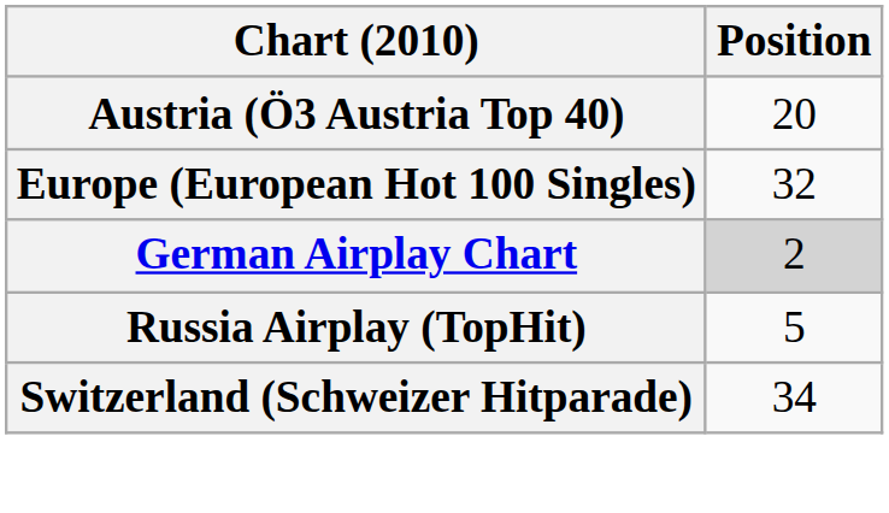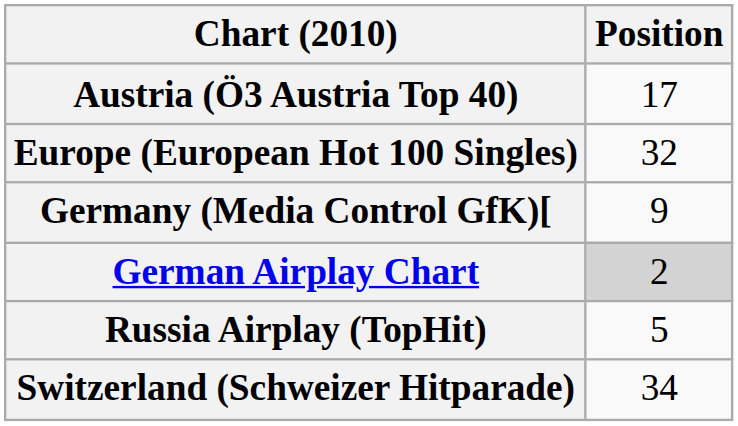Austria (Ö3 Austria Top 40) | Position: 20 -> 17
+ row: Germany (Media Control GfK)[ | 9
